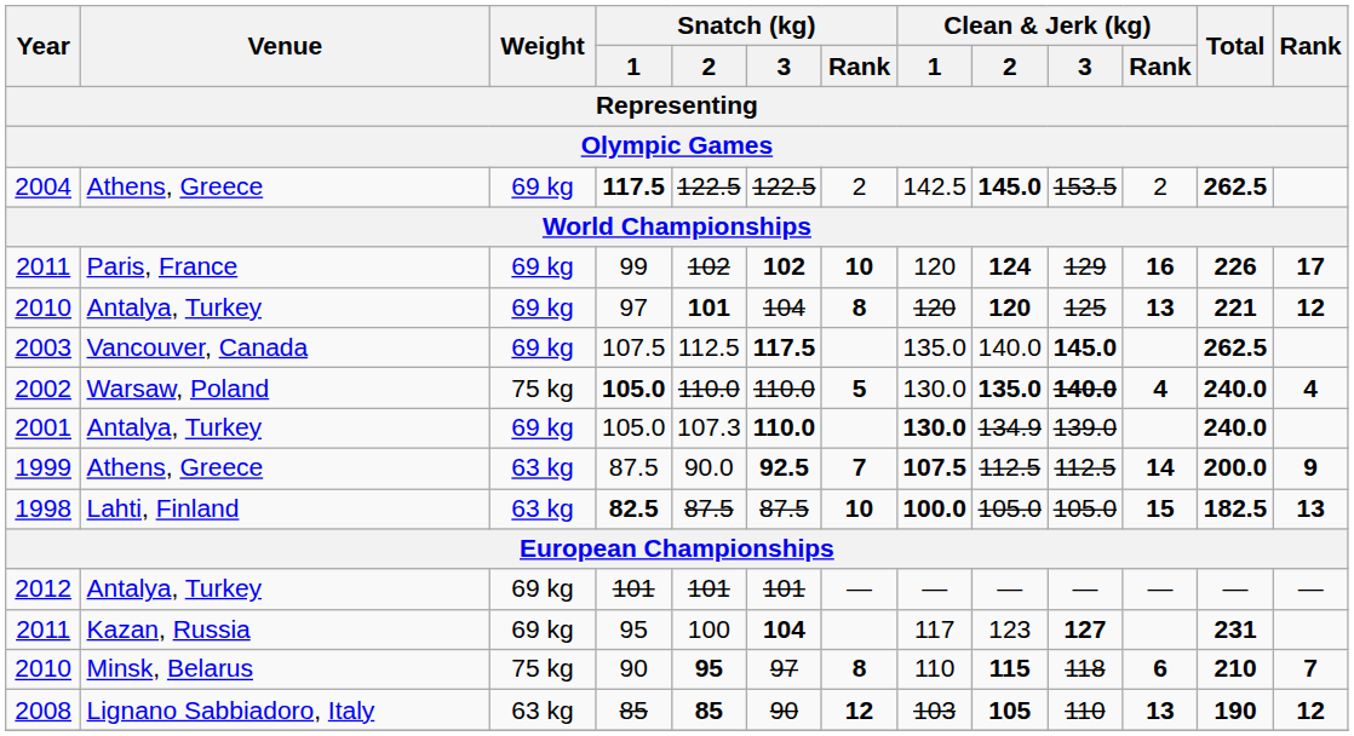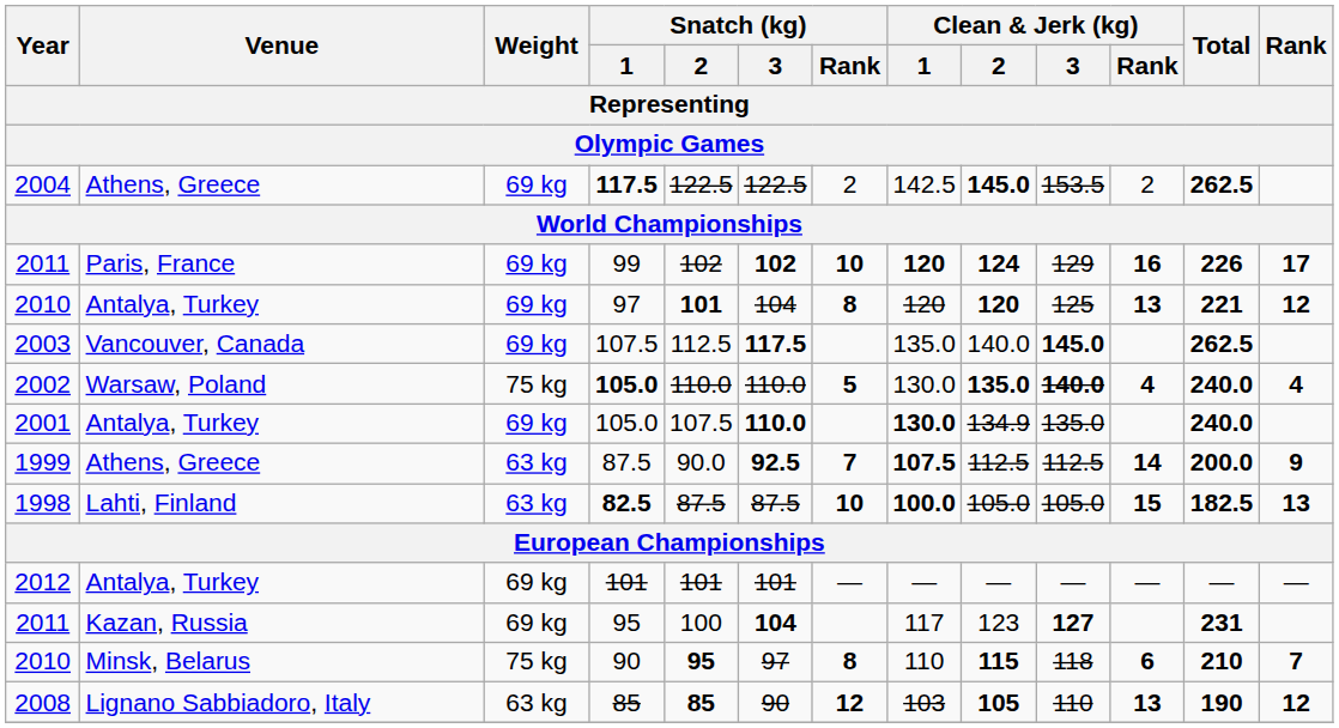99 | Clean & Jerk (kg) / 1: normal -> bold
2001 / 105.0 | Snatch (kg) / 2: 107.3 -> 107.5
2001 / 105.0 | Clean & Jerk (kg) / 3: 139.0 -> 135.0
